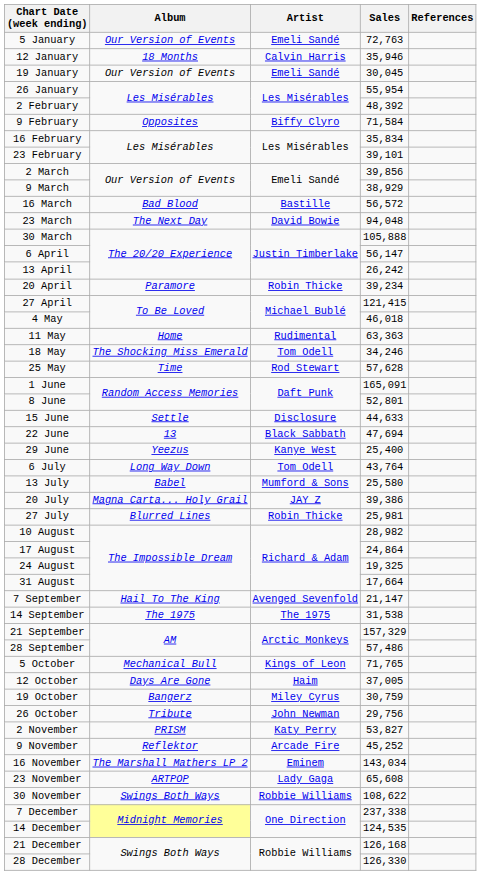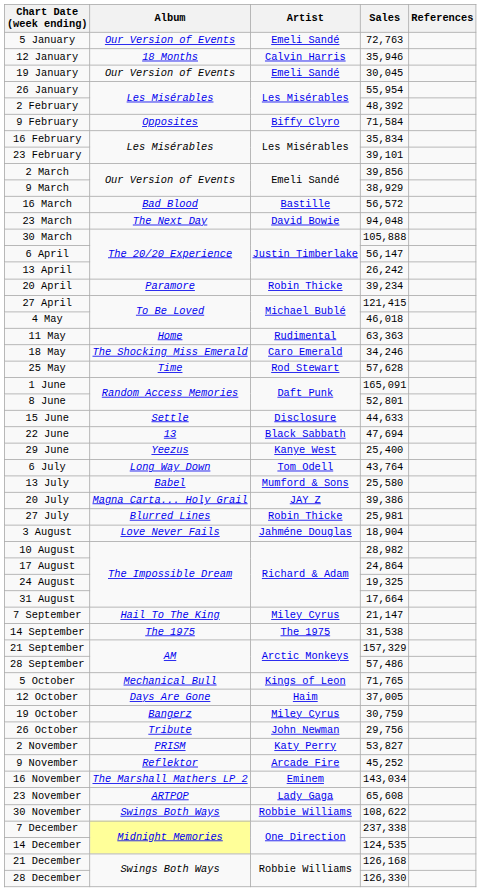18 May | Artist: Tom Odell -> Caro Emerald
+ row: 3 August | Love Never Fails | Jahméne Douglas | 18,904
7 September | Artist: Avenged Sevenfold -> Miley Cyrus
